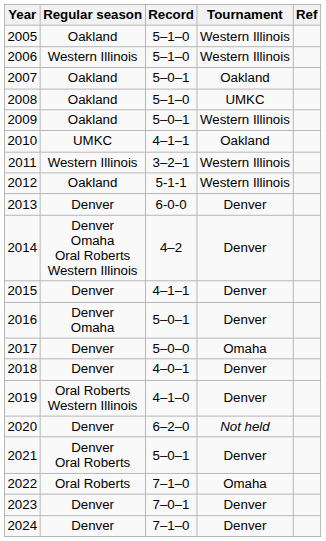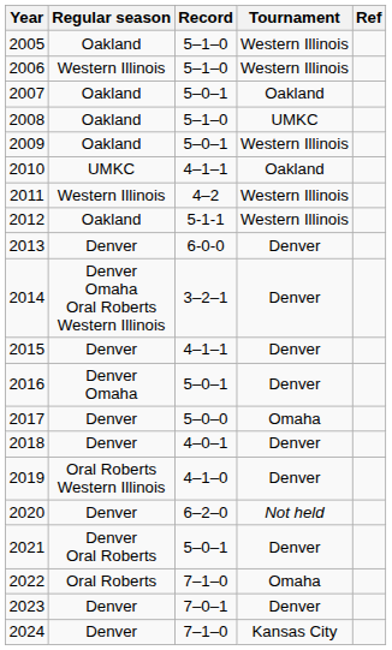2011 | Record: 3–2–1 -> 4–2
2014 | Record: 4–2 -> 3–2–1
2024 | Tournament: Denver -> Kansas City
